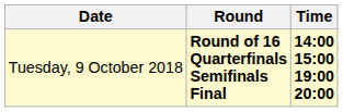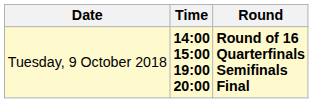columns swapped: Time <-> Round
